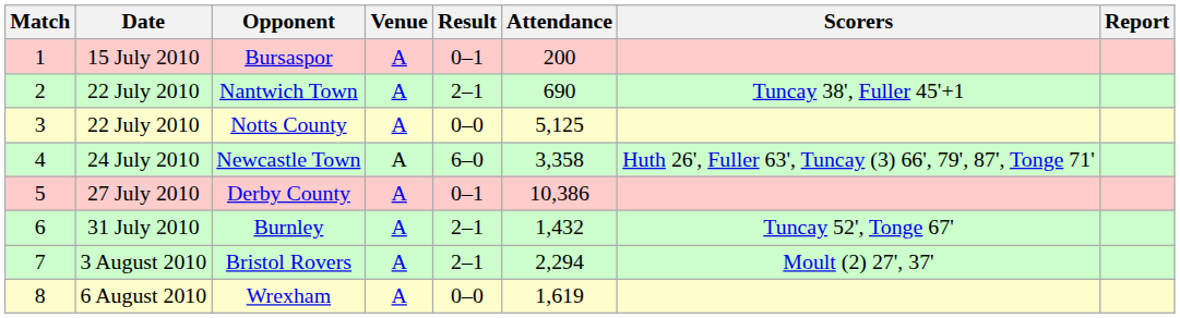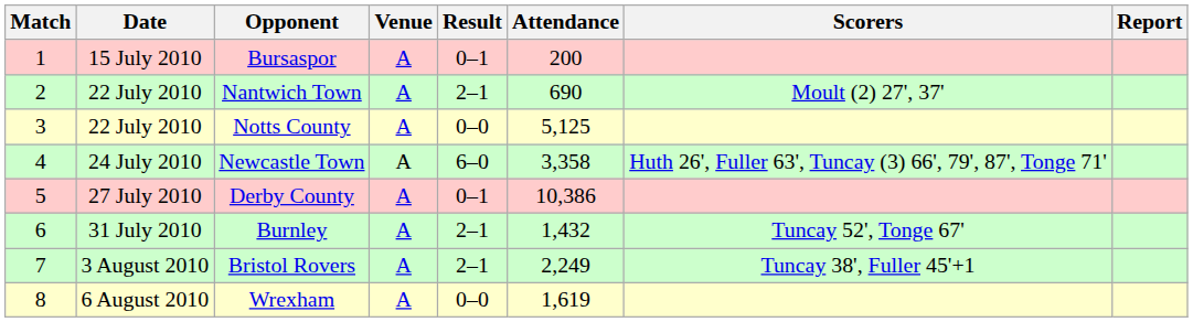Nantwich Town | Scorers: Tuncay 38', Fuller 45'+1 -> Moult (2) 27', 37'
Bristol Rovers | Attendance: 2,294 -> 2,249
Bristol Rovers | Scorers: Moult (2) 27', 37' -> Tuncay 38', Fuller 45'+1
